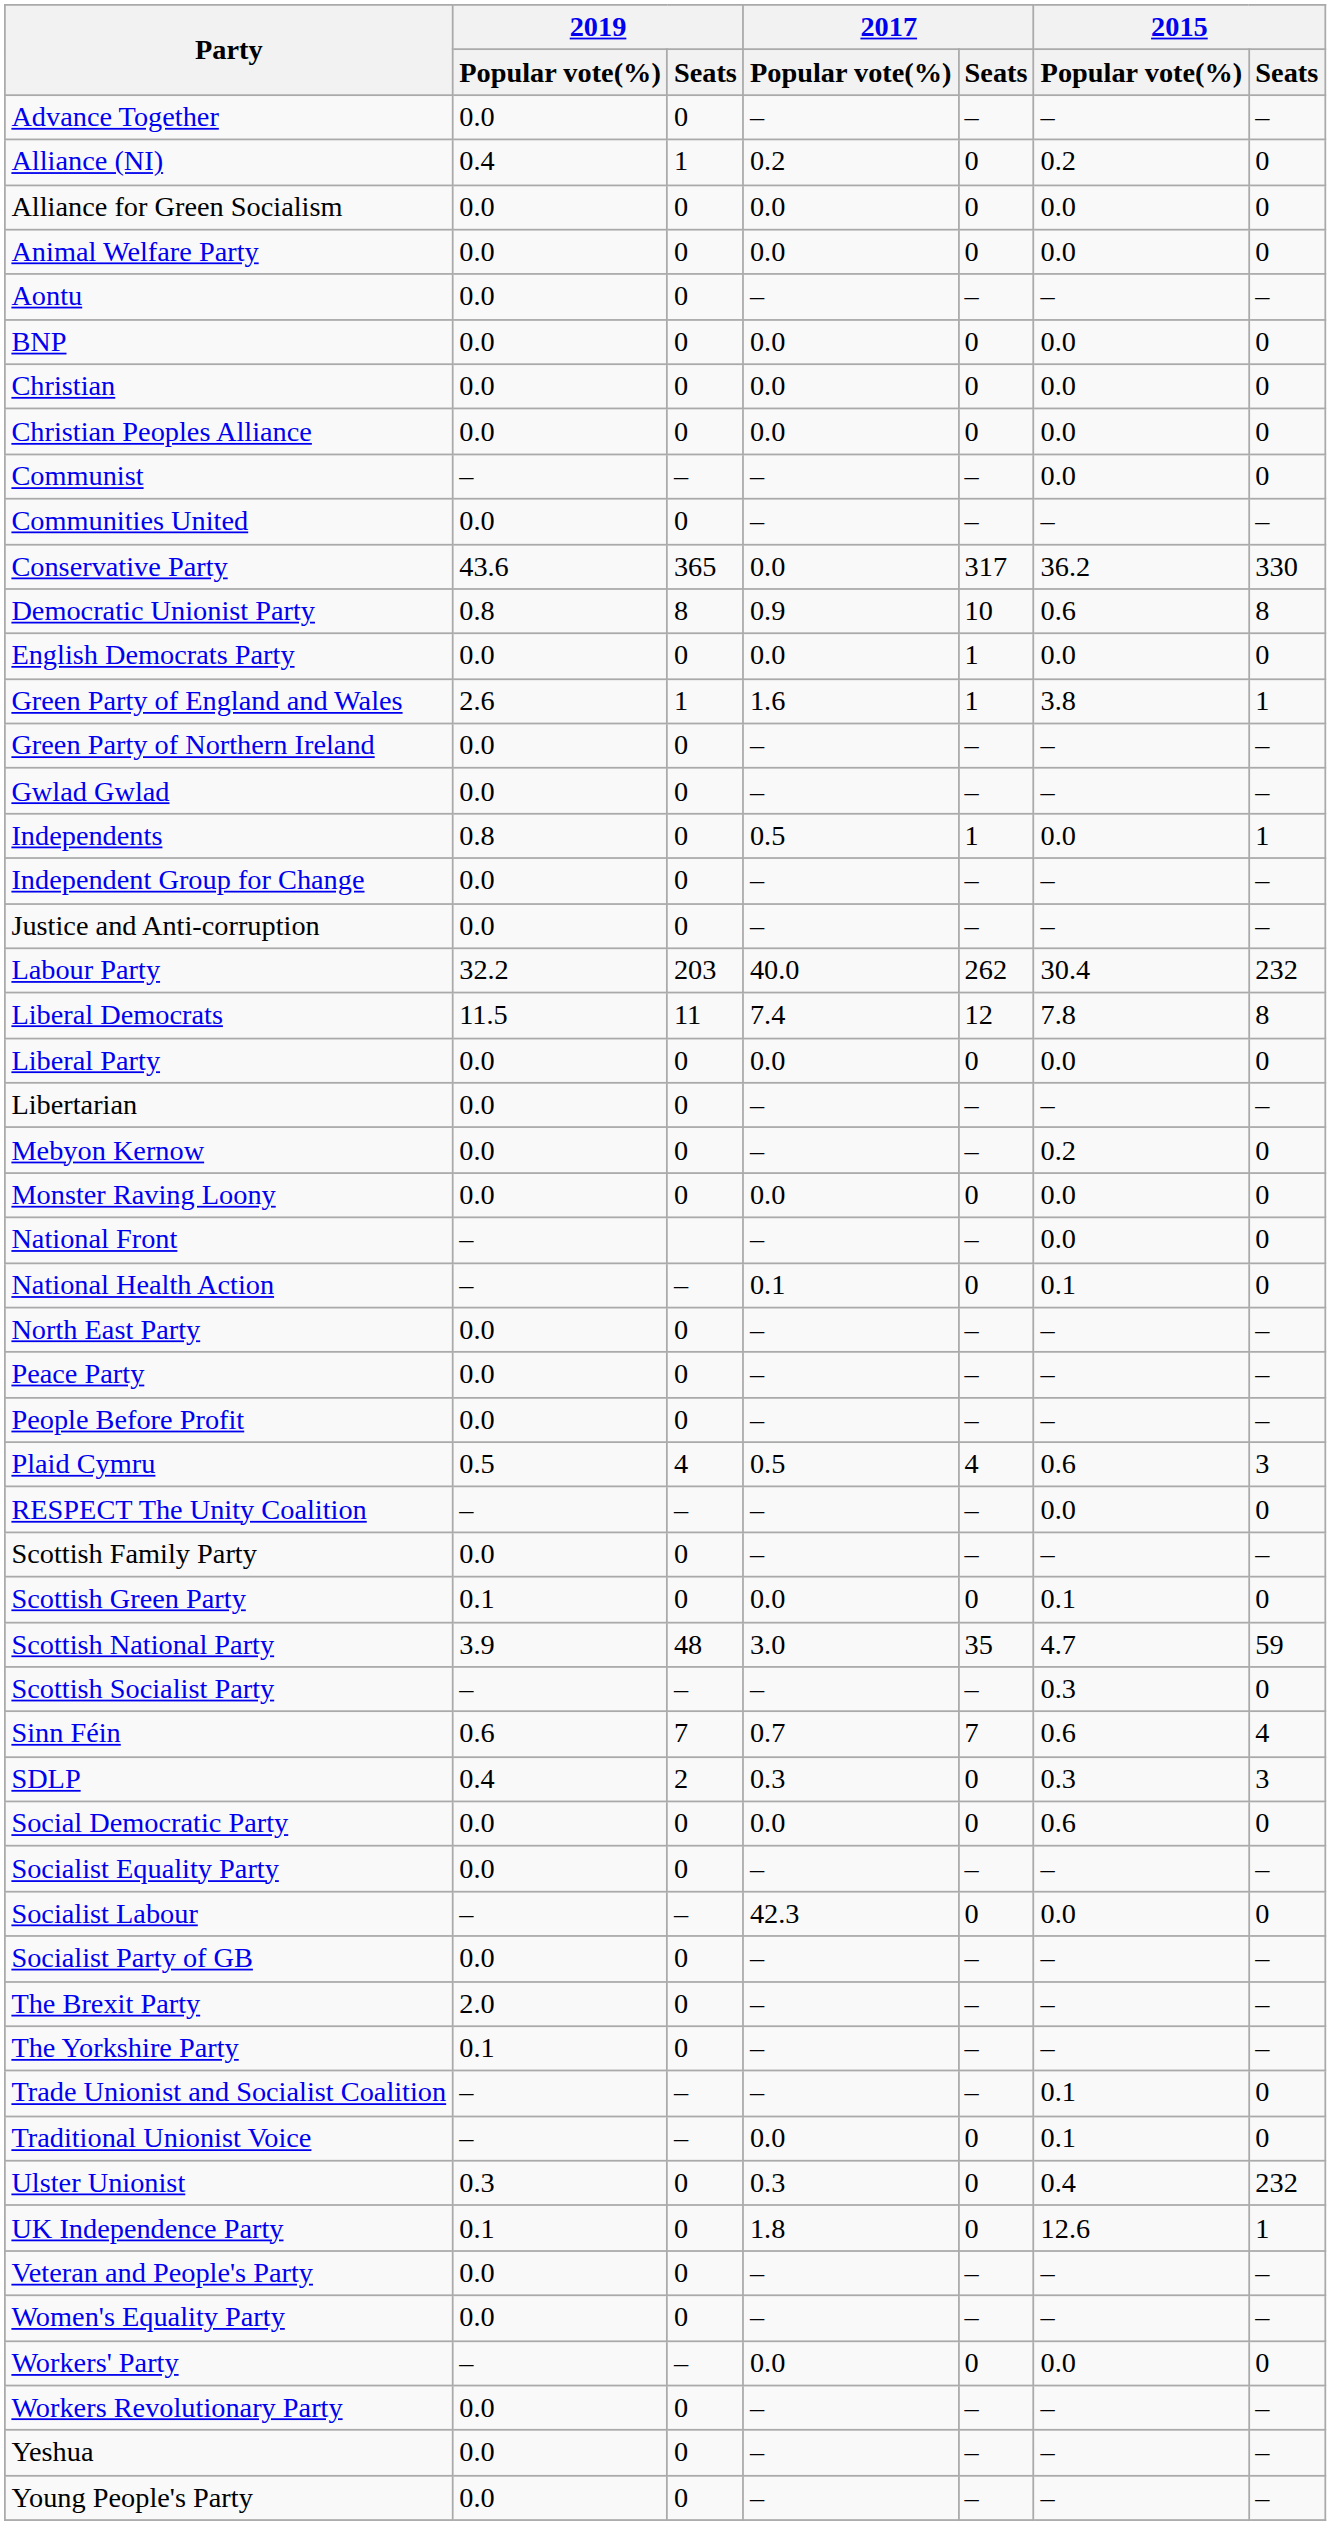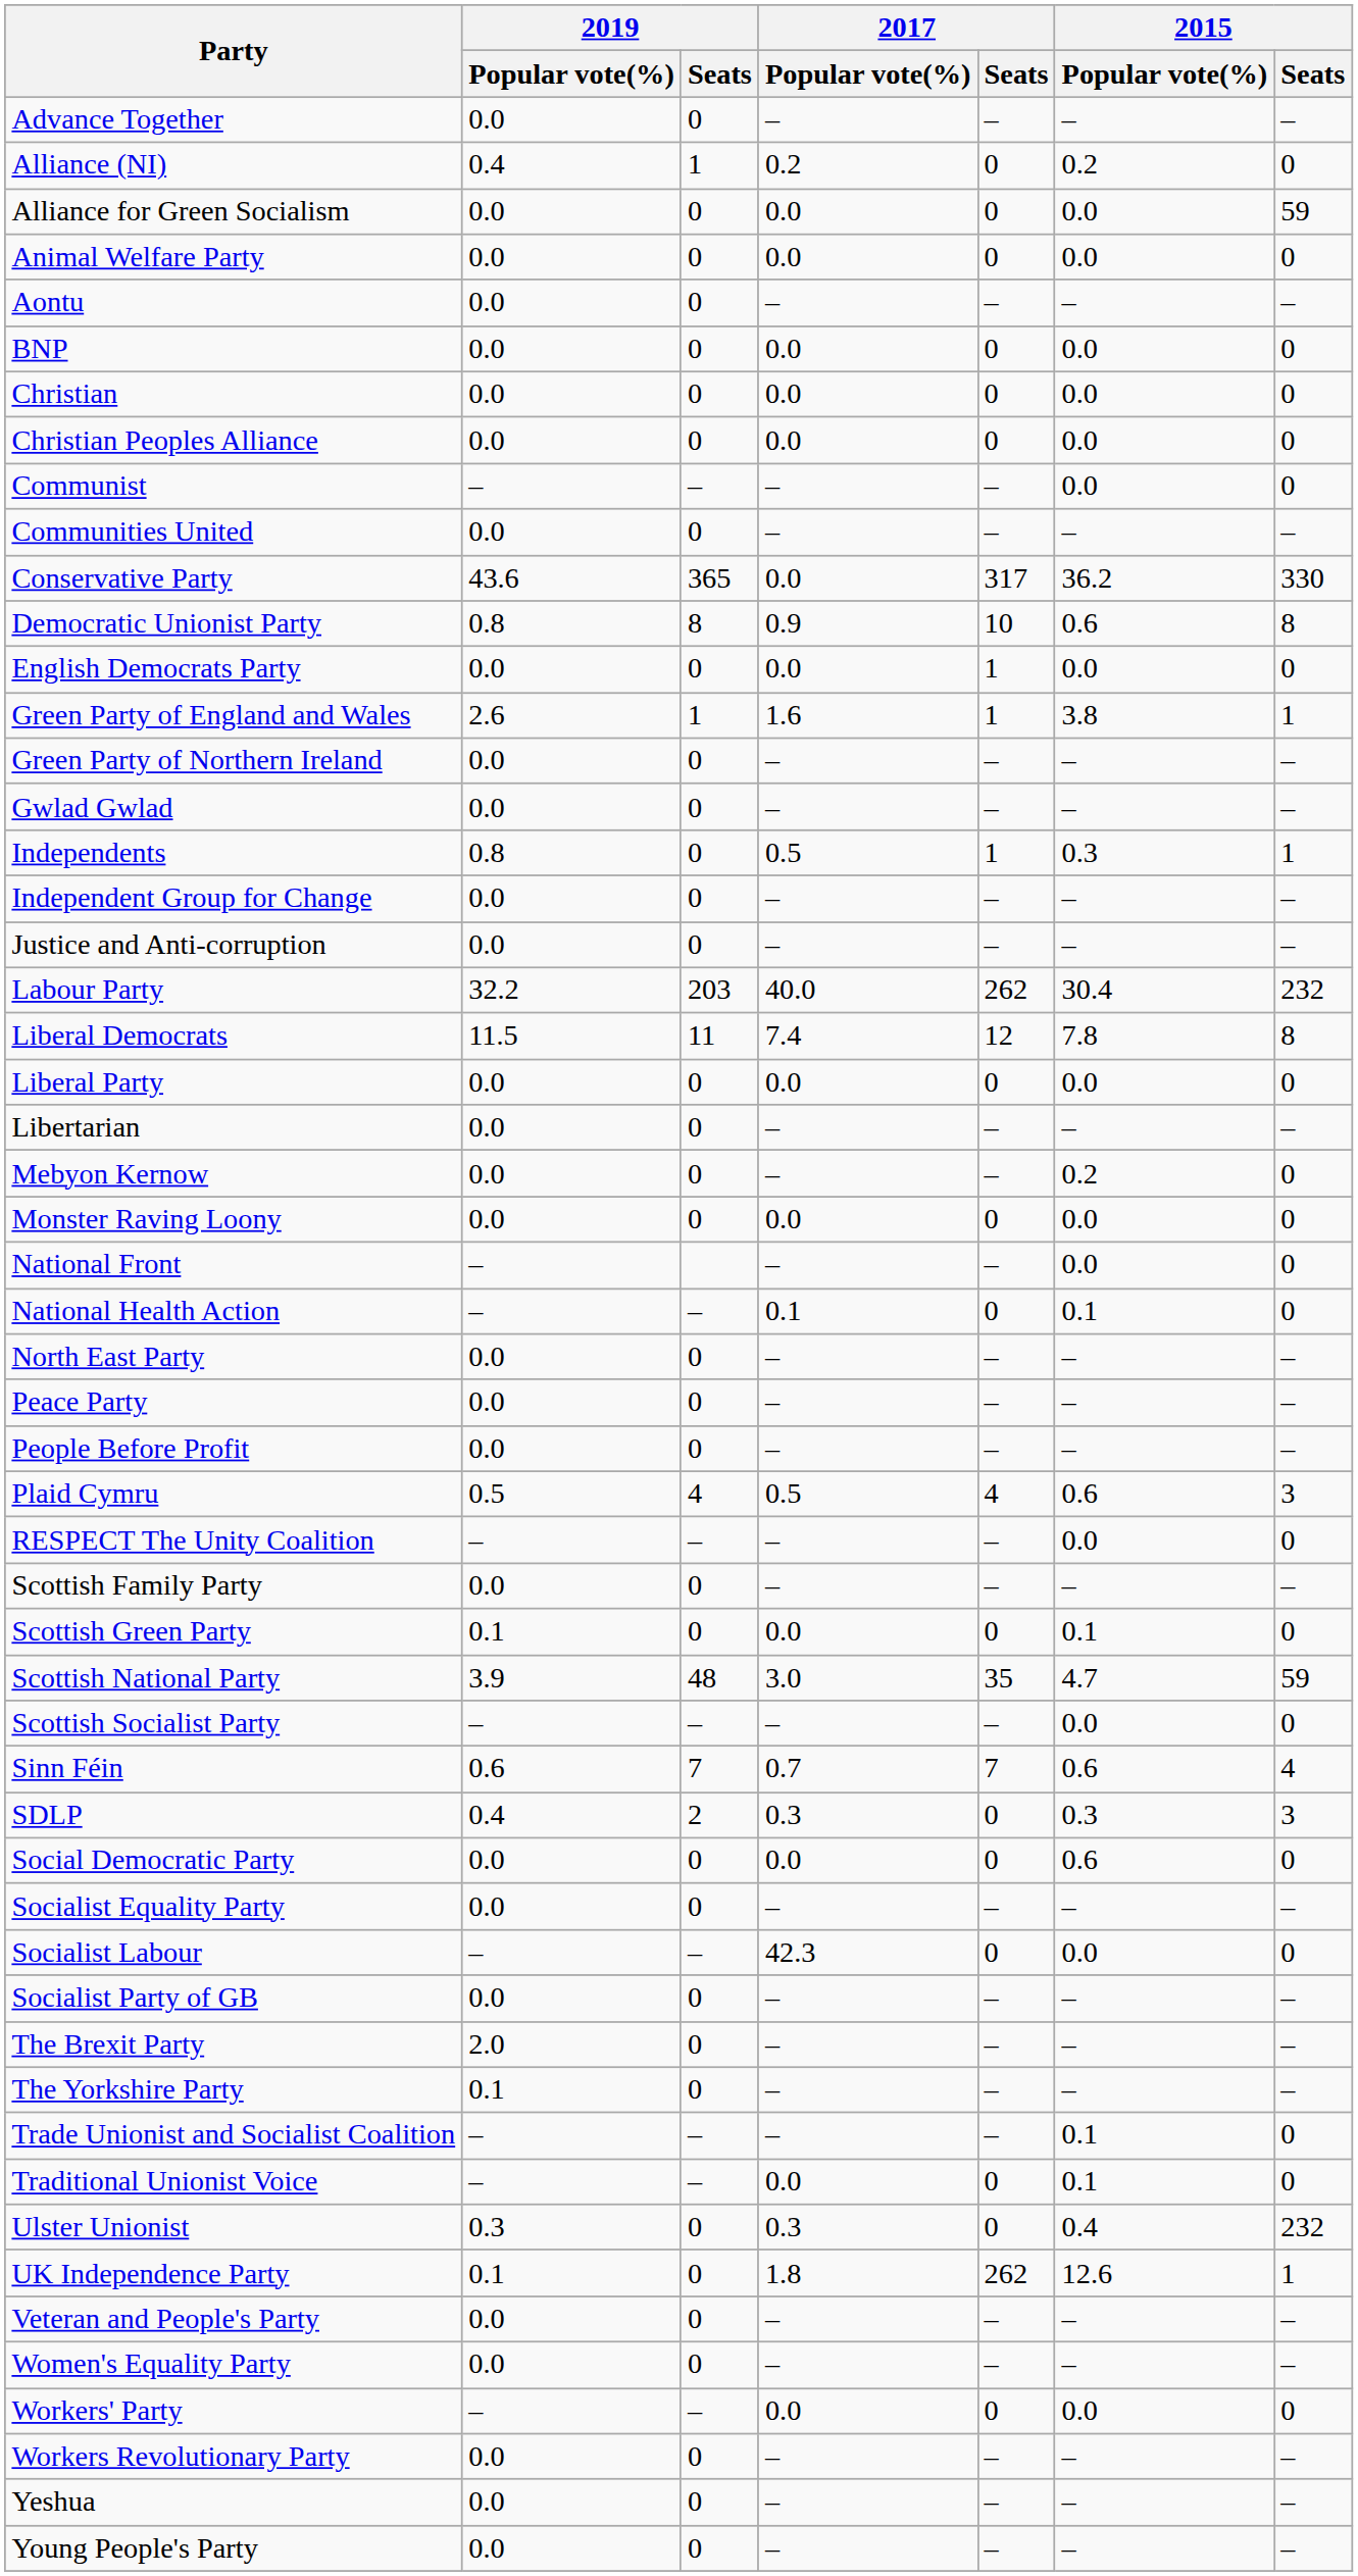Alliance for Green Socialism | 2015 / Seats: 0 -> 59
Independents | 2015 / Popular vote(%): 0.0 -> 0.3
Scottish Socialist Party | 2015 / Popular vote(%): 0.3 -> 0.0
UK Independence Party | 2017 / Seats: 0 -> 262
